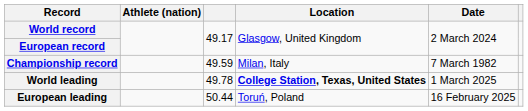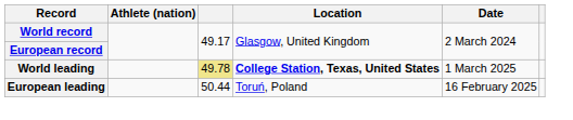- row: Championship record | 49.59 | Milan, Italy | 7 March 1982
World leading | column 3: no background -> khaki background
